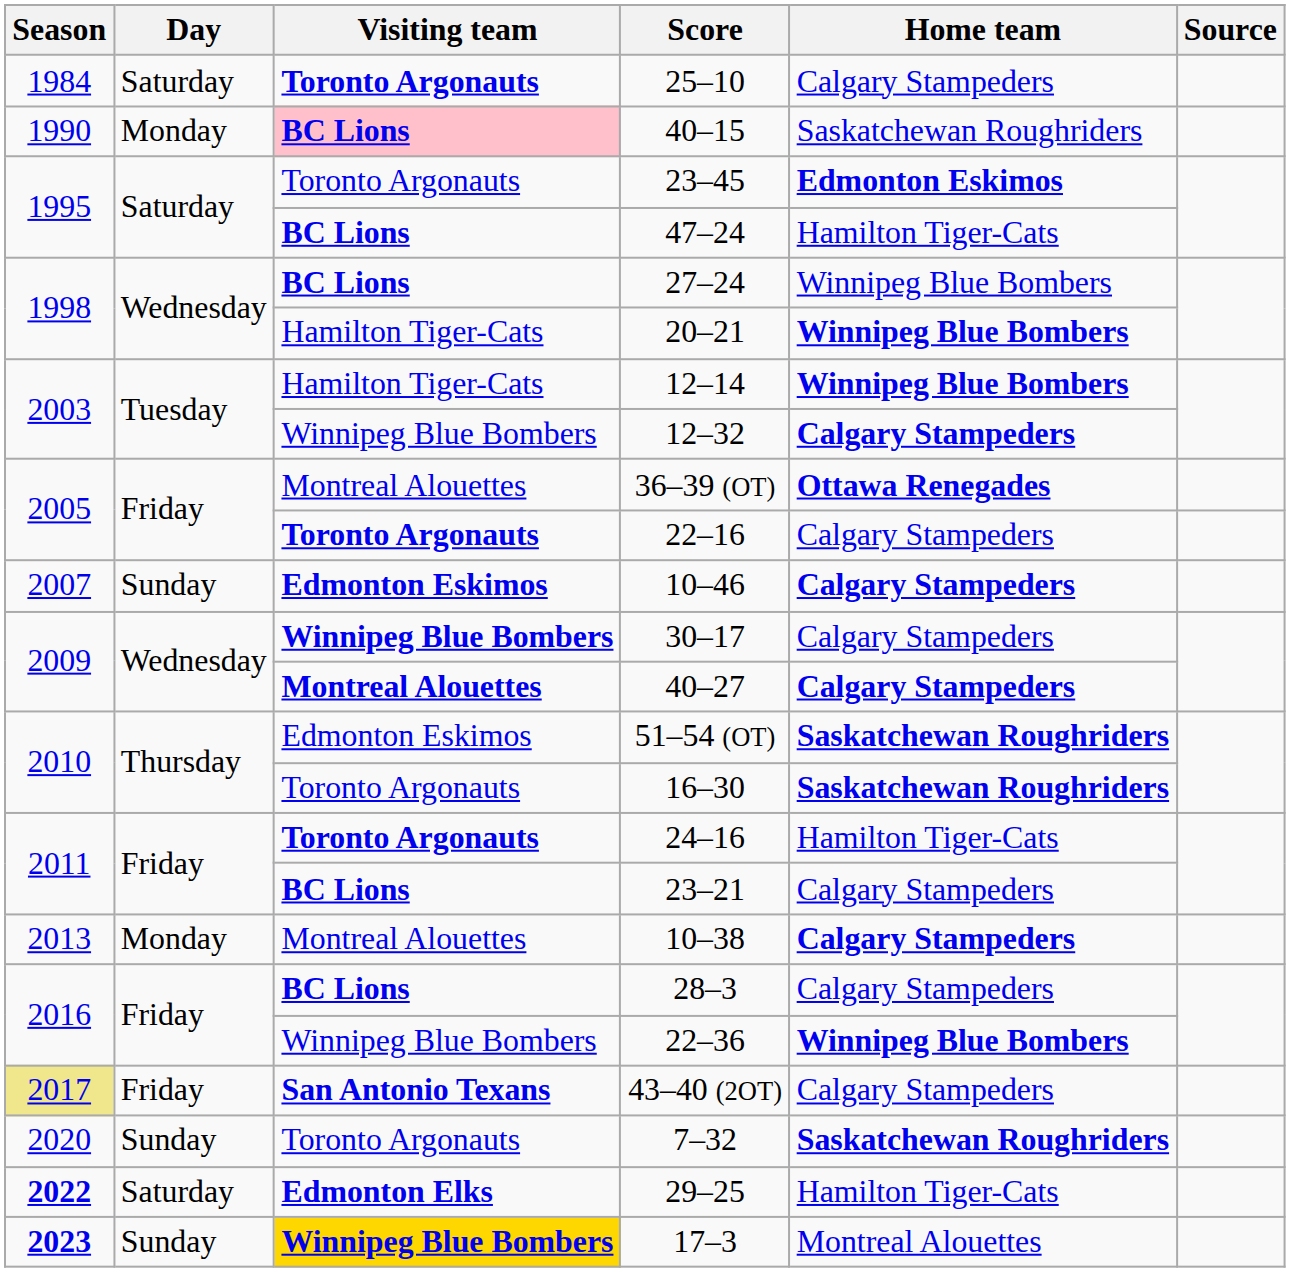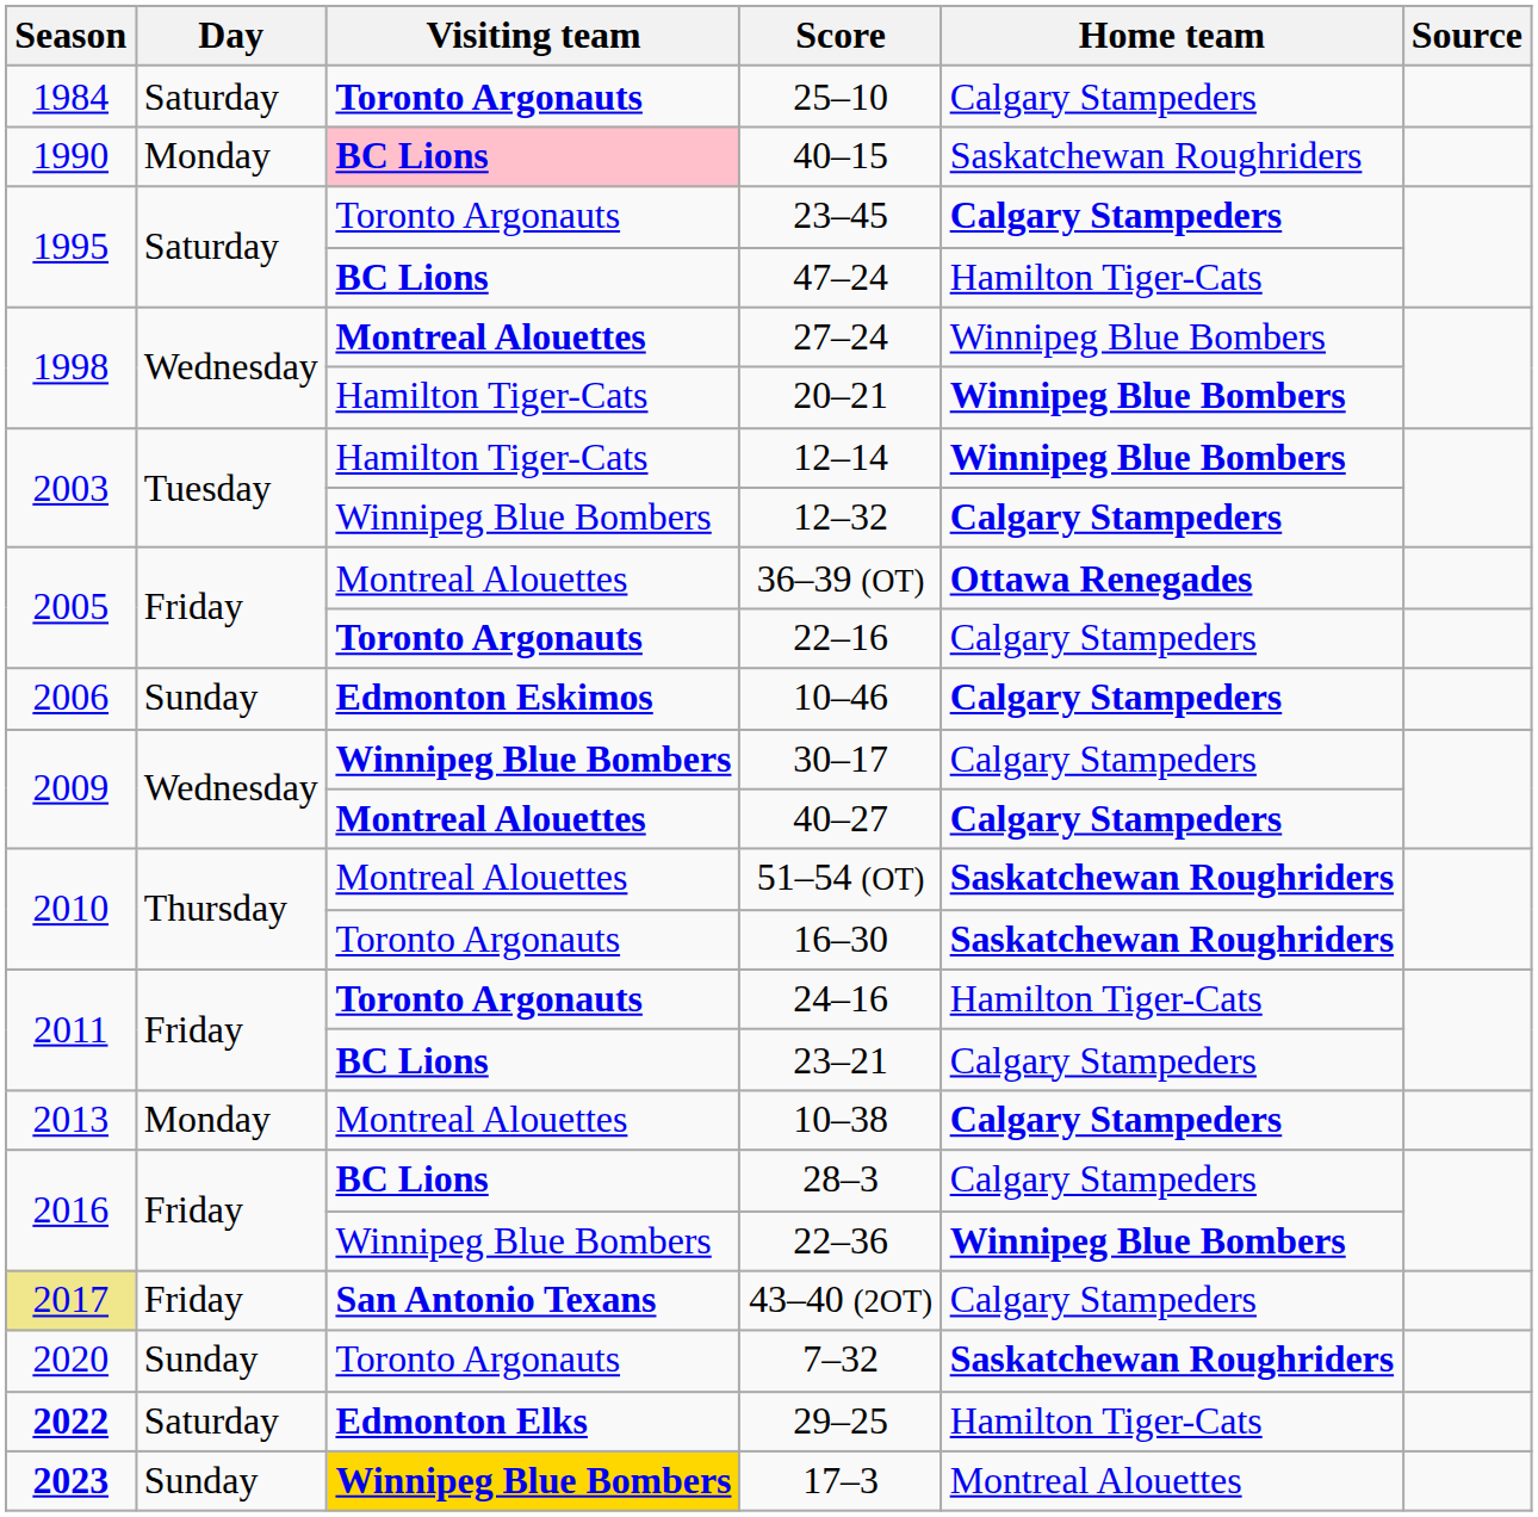23–45 | Home team: Edmonton Eskimos -> Calgary Stampeders
27–24 | Visiting team: BC Lions -> Montreal Alouettes
10–46 | Season: 2007 -> 2006
51–54 (OT) | Visiting team: Edmonton Eskimos -> Montreal Alouettes
